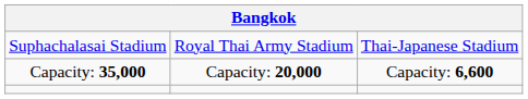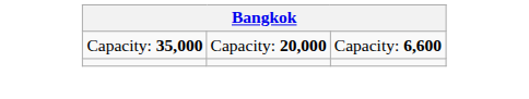- row: Suphachalasai Stadium | Royal Thai Army Stadium | Thai-Japanese Stadium
